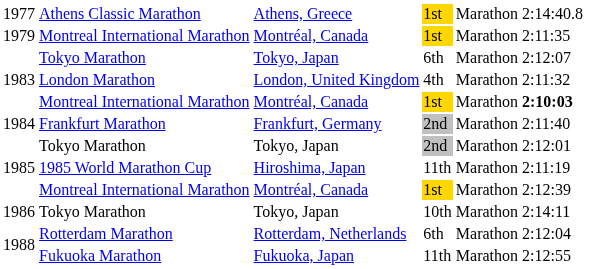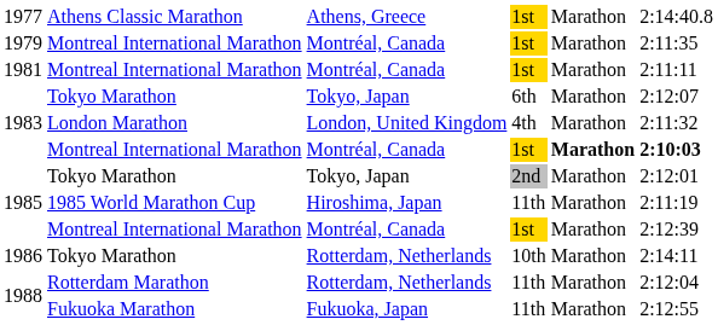+ row: 1981 | Montreal International Marathon | Montréal, Canada | 1st | Marathon | 2:11:11
1983 / Montreal International Marathon | column 5: normal -> bold
- row: 1984 | Frankfurt Marathon | Frankfurt, Germany | 2nd | Marathon | 2:11:40
1986 | column 3: Tokyo, Japan -> Rotterdam, Netherlands
1988 / Rotterdam Marathon | column 4: 6th -> 11th
